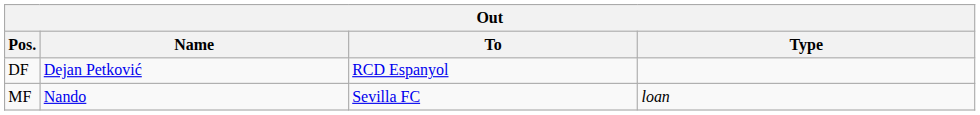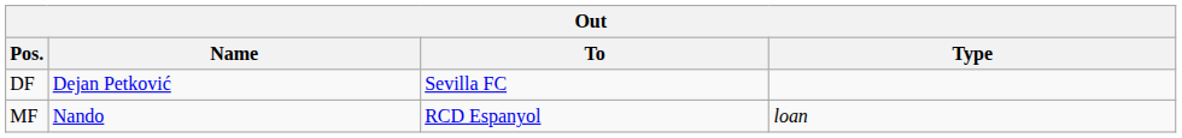DF | To: RCD Espanyol -> Sevilla FC
MF | To: Sevilla FC -> RCD Espanyol
